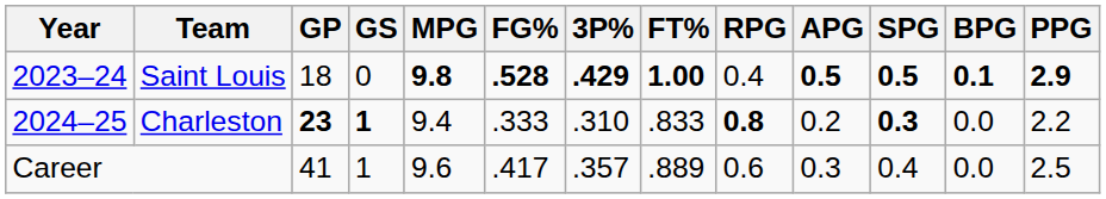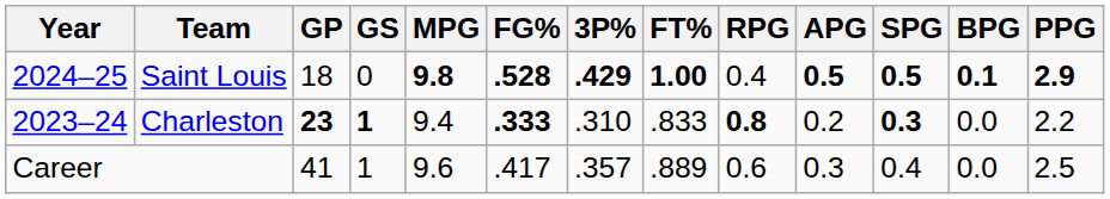Saint Louis | Year: 2023–24 -> 2024–25
Charleston | Year: 2024–25 -> 2023–24
Charleston | FG%: normal -> bold
